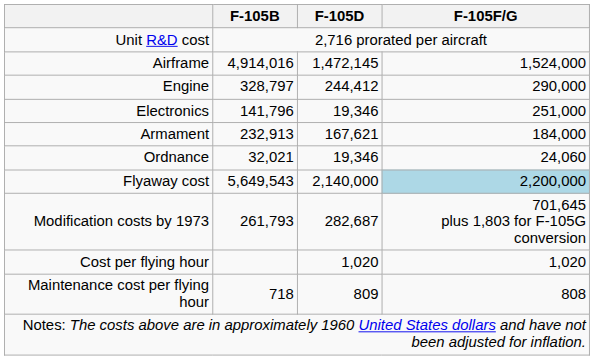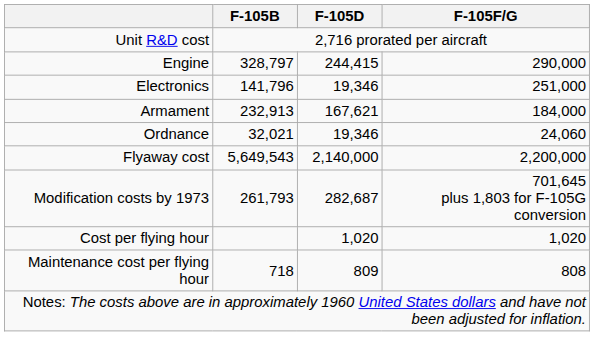- row: Airframe | 4,914,016 | 1,472,145 | 1,524,000
Engine | F-105D: 244,412 -> 244,415
Flyaway cost | F-105F/G: lightblue background -> no background
